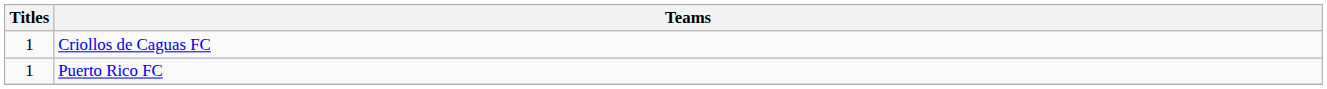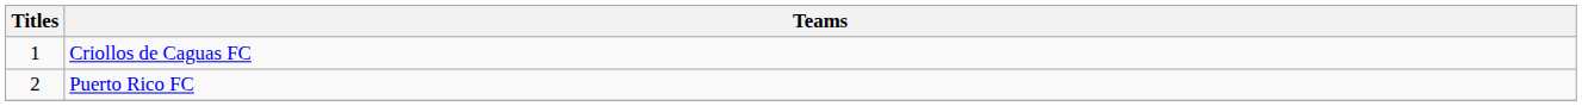Puerto Rico FC | Titles: 1 -> 2
